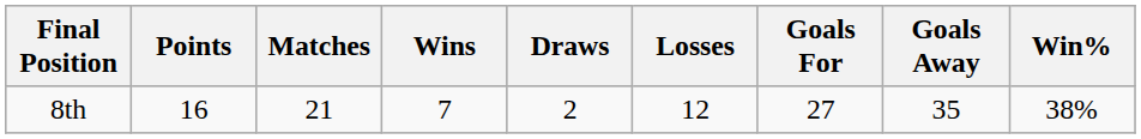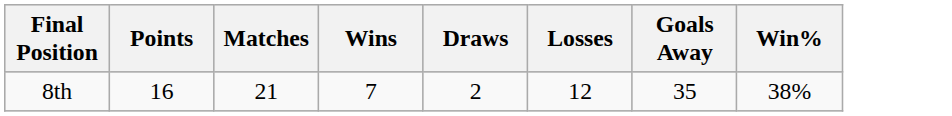- column: Goals For | 27
